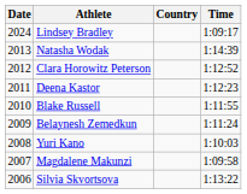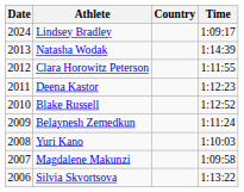Clara Horowitz Peterson | Time: 1:12:52 -> 1:11:55
Blake Russell | Time: 1:11:55 -> 1:12:52
